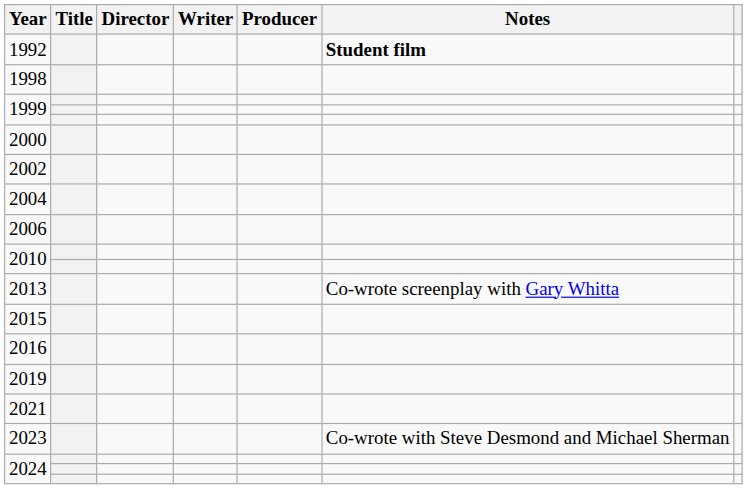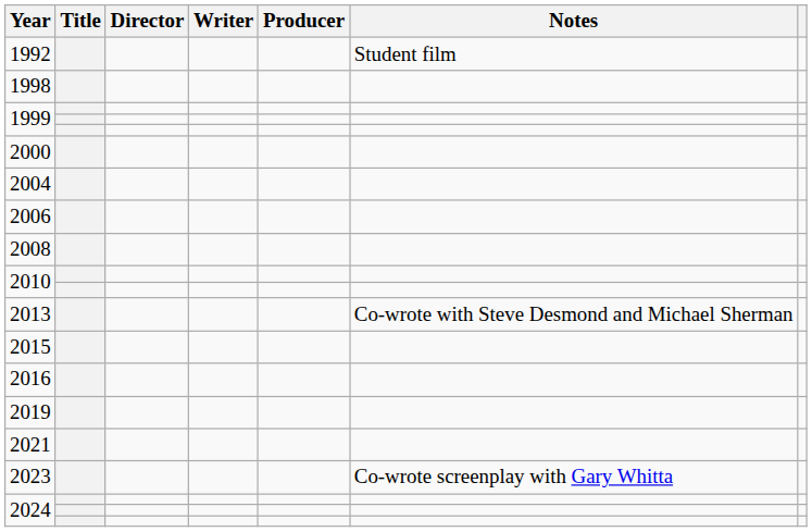1992 | Notes: bold -> normal
- row: 2002
+ row: 2008
2013 | Notes: Co-wrote screenplay with Gary Whitta -> Co-wrote with Steve Desmond and Michael Sherman
2023 | Notes: Co-wrote with Steve Desmond and Michael Sherman -> Co-wrote screenplay with Gary Whitta
